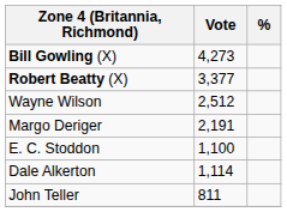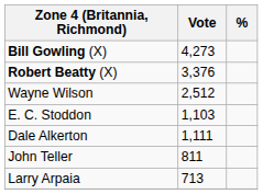Robert Beatty (X) | Vote: 3,377 -> 3,376
- row: Margo Deriger | 2,191
E. C. Stoddon | Vote: 1,100 -> 1,103
Dale Alkerton | Vote: 1,114 -> 1,111
+ row: Larry Arpaia | 713
